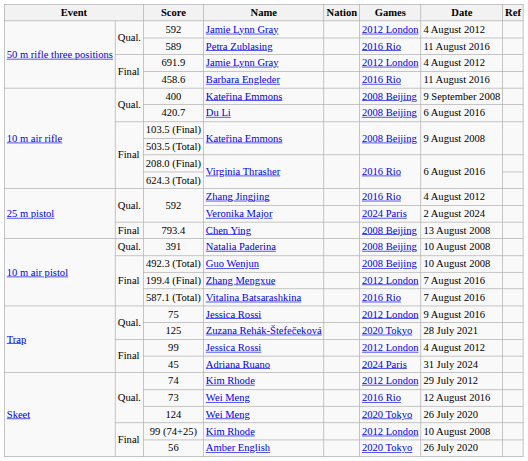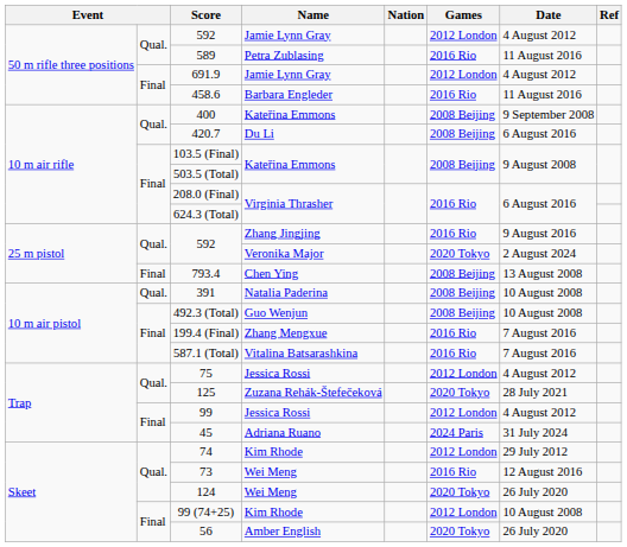592 / Zhang Jingjing | Date: 4 August 2012 -> 9 August 2016
592 / Veronika Major | Games: 2024 Paris -> 2020 Tokyo
199.4 (Final) | Games: 2012 London -> 2016 Rio
75 | Date: 9 August 2016 -> 4 August 2012
